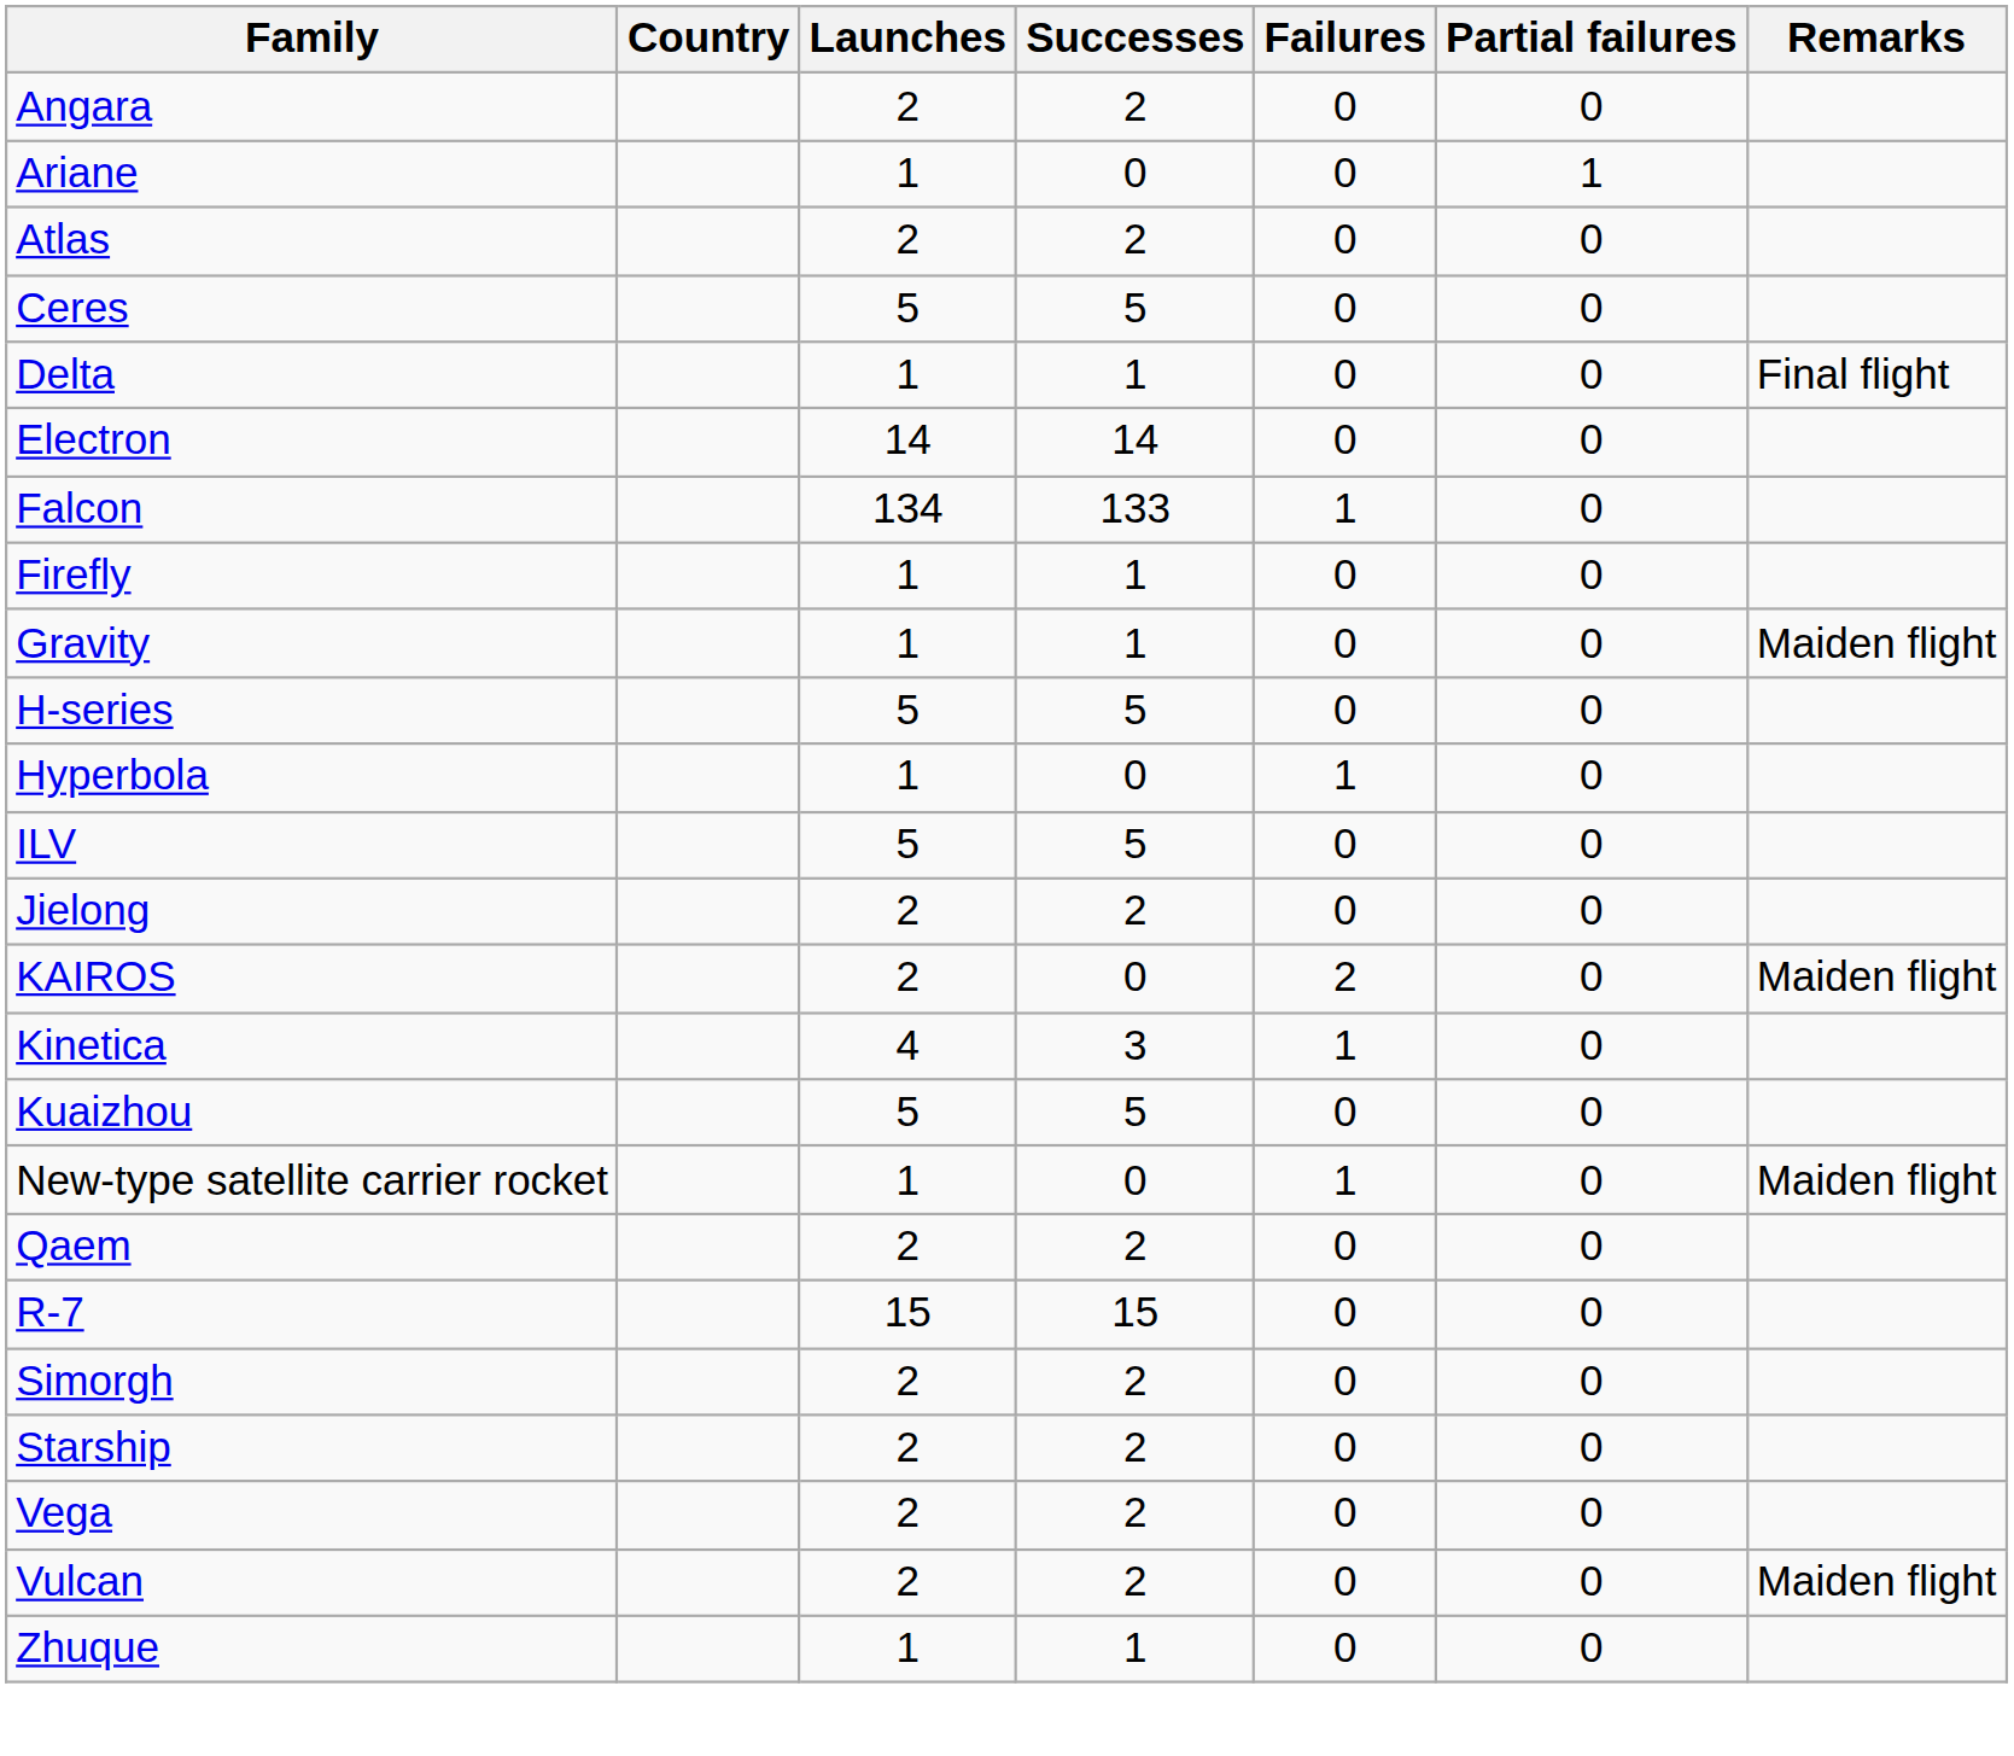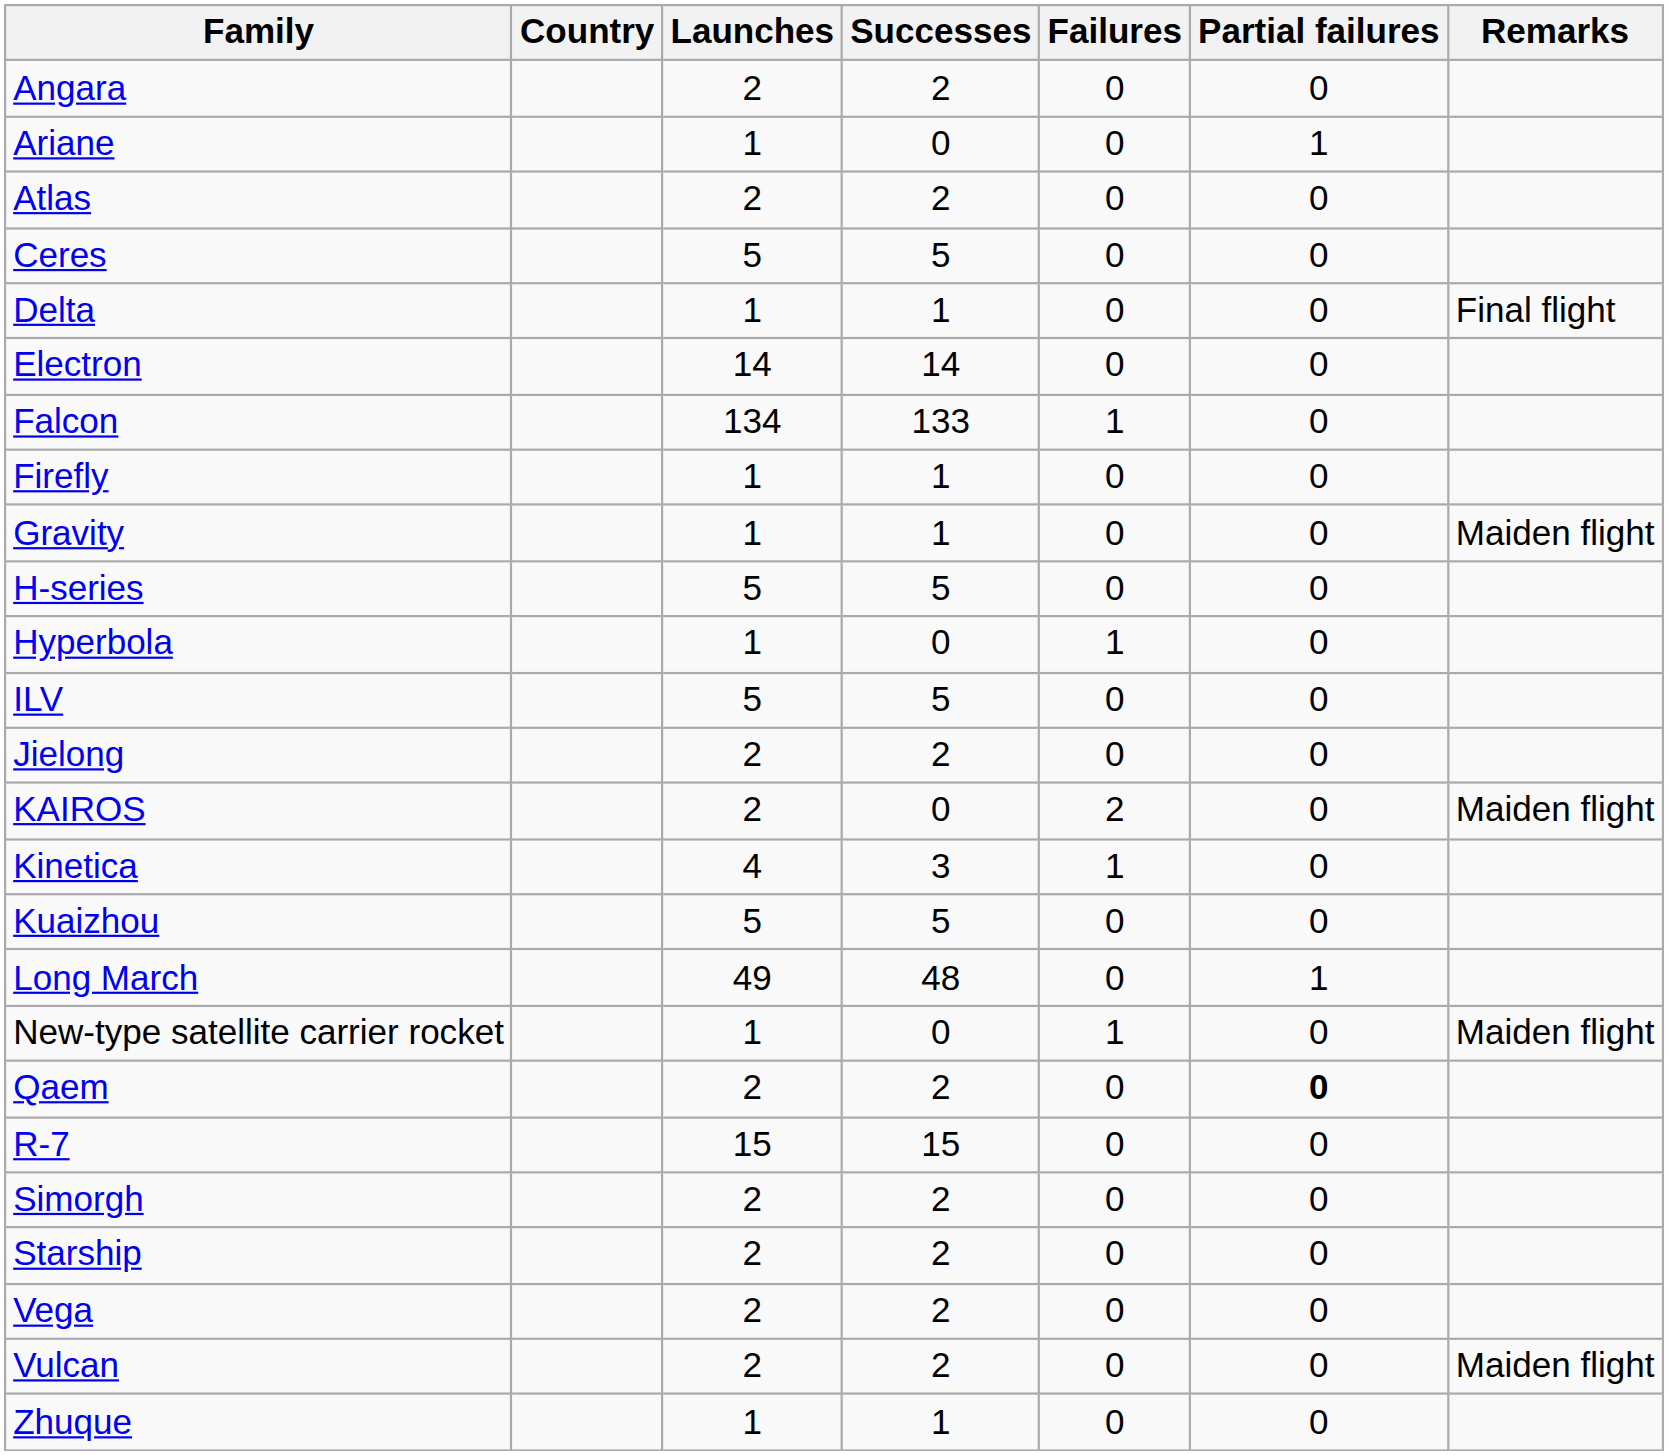+ row: Long March | 49 | 48 | 0 | 1
Qaem | Partial failures: normal -> bold
